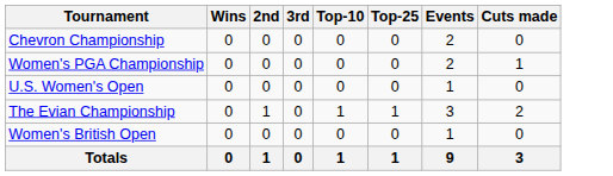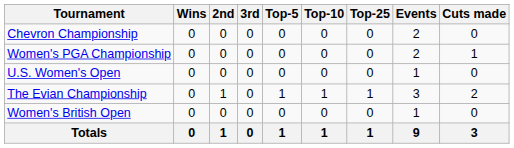+ column: Top-5 | 0 | 0 | 0 | 1 | 0 | 1
